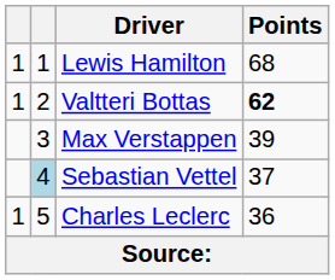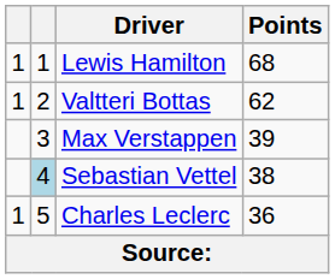Valtteri Bottas | Points: bold -> normal
Sebastian Vettel | Points: 37 -> 38
